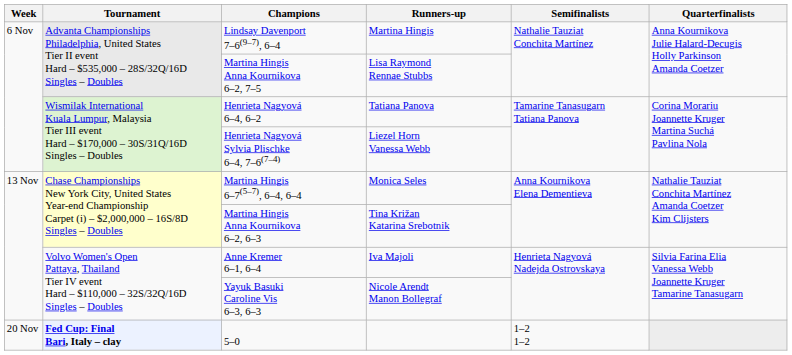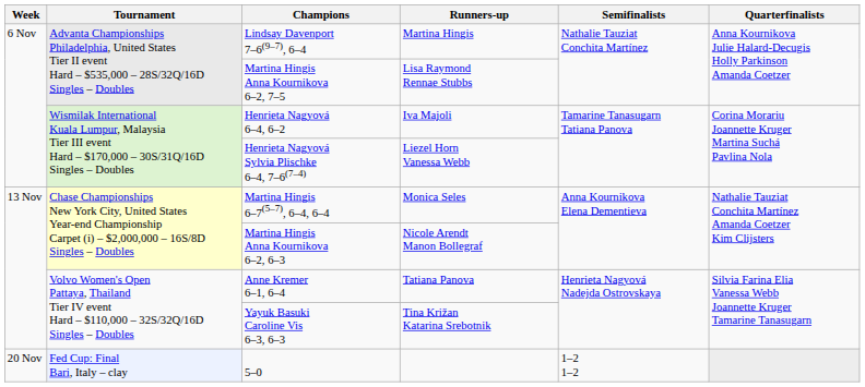Henrieta Nagyová 6–4, 6–2 | Runners-up: Tatiana Panova -> Iva Majoli
Martina Hingis Anna Kournikova 6–2, 6–3 | Runners-up: Tina Križan Katarina Srebotnik -> Nicole Arendt Manon Bollegraf
Anne Kremer 6–1, 6–4 | Runners-up: Iva Majoli -> Tatiana Panova
Yayuk Basuki Caroline Vis 6–3, 6–3 | Runners-up: Nicole Arendt Manon Bollegraf -> Tina Križan Katarina Srebotnik
5–0 | Tournament: bold -> normal
